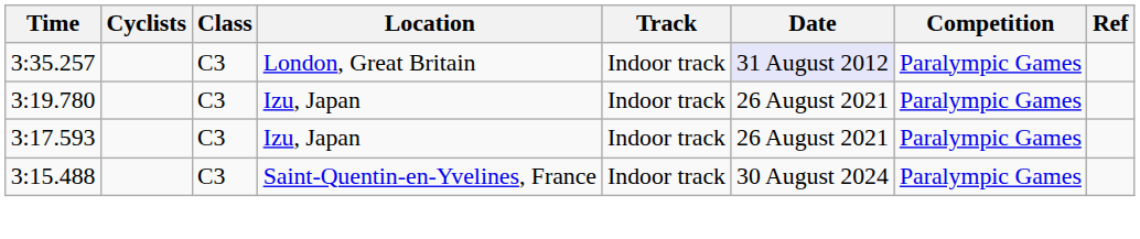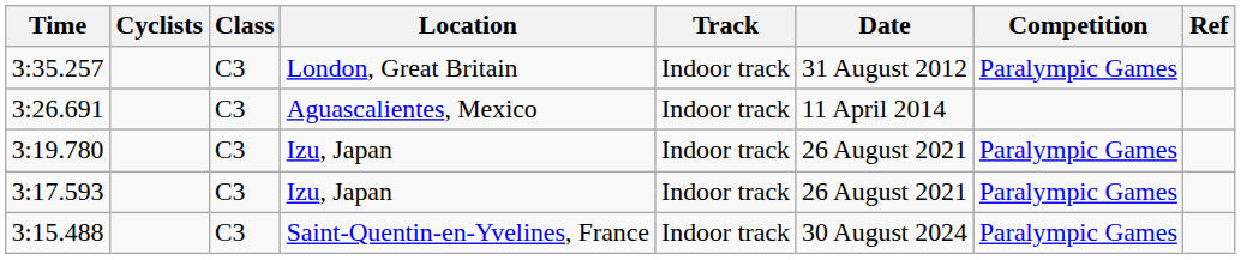3:35.257 | Date: lavender background -> no background
+ row: 3:26.691 | C3 | Aguascalientes, Mexico | Indoor track | 11 April 2014
